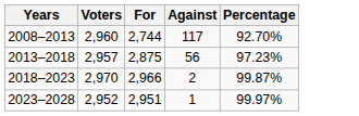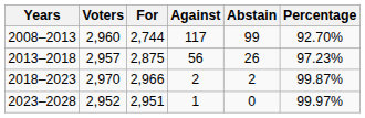+ column: Abstain | 99 | 26 | 2 | 0
